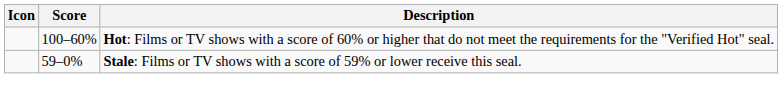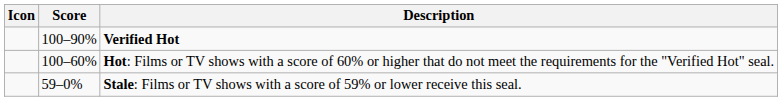+ row: 100–90% | Verified Hot
